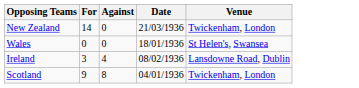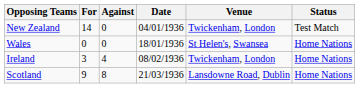+ column: Status | Test Match | Home Nations | Home Nations | Home Nations
New Zealand | Date: 21/03/1936 -> 04/01/1936
Ireland | Venue: Lansdowne Road, Dublin -> Twickenham, London
Scotland | Date: 04/01/1936 -> 21/03/1936
Scotland | Venue: Twickenham, London -> Lansdowne Road, Dublin
